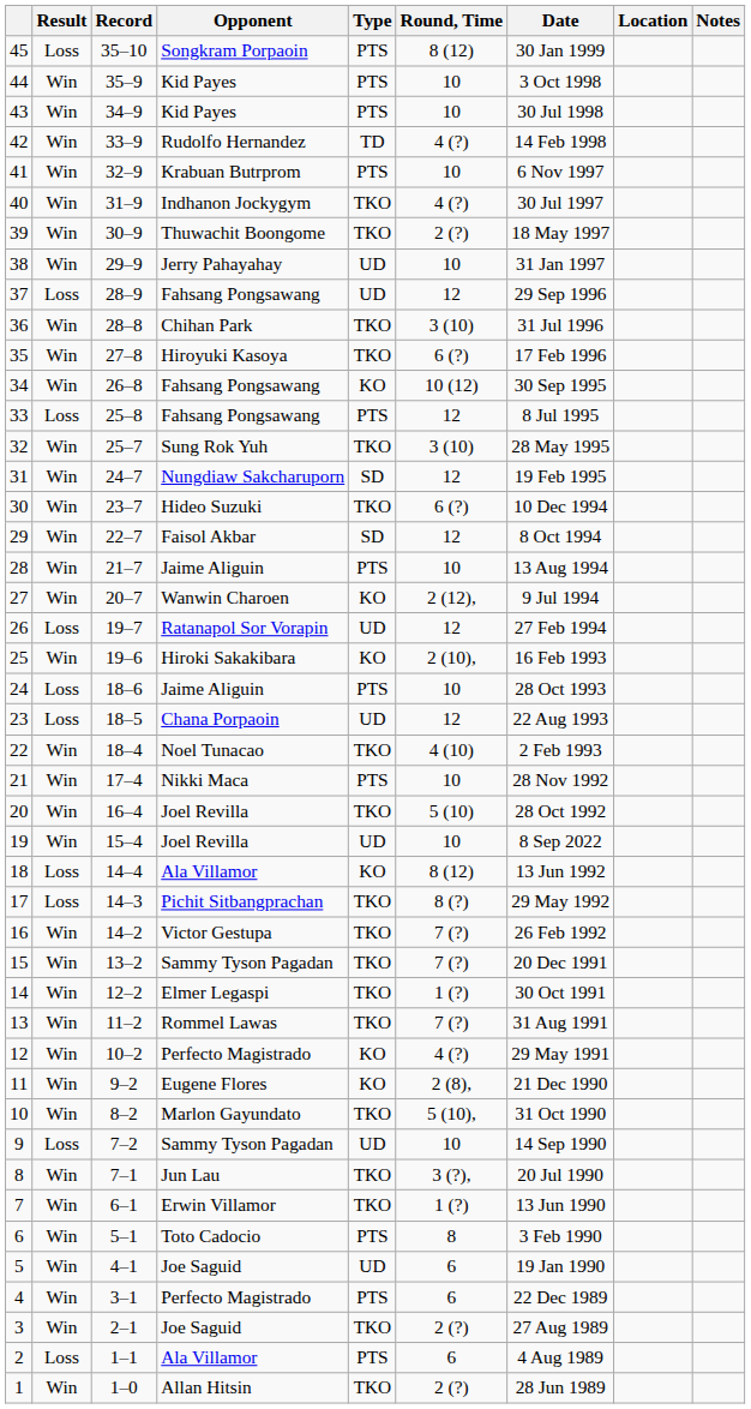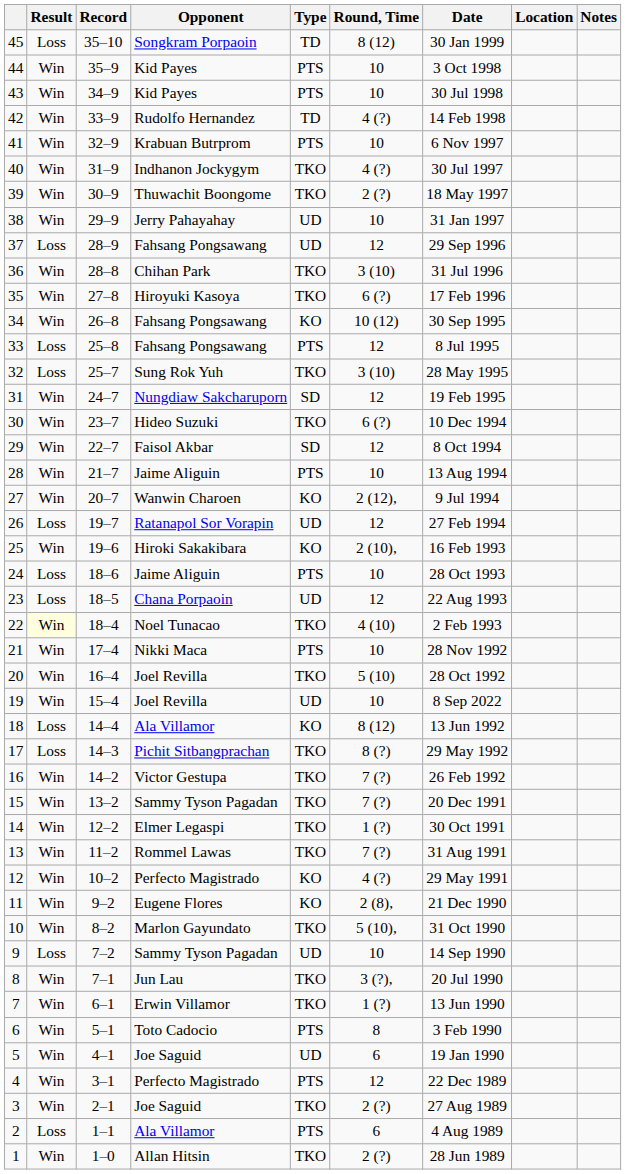45 | Type: PTS -> TD
32 | Result: Win -> Loss
22 | Result: no background -> lightyellow background
4 | Round, Time: 6 -> 12
